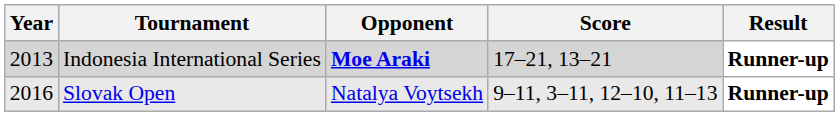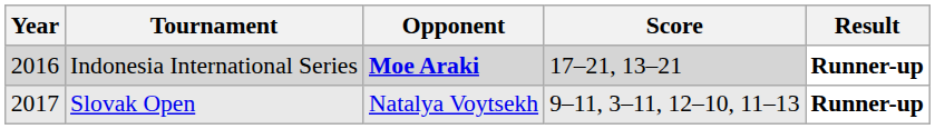Indonesia International Series | Year: 2013 -> 2016
Slovak Open | Year: 2016 -> 2017
